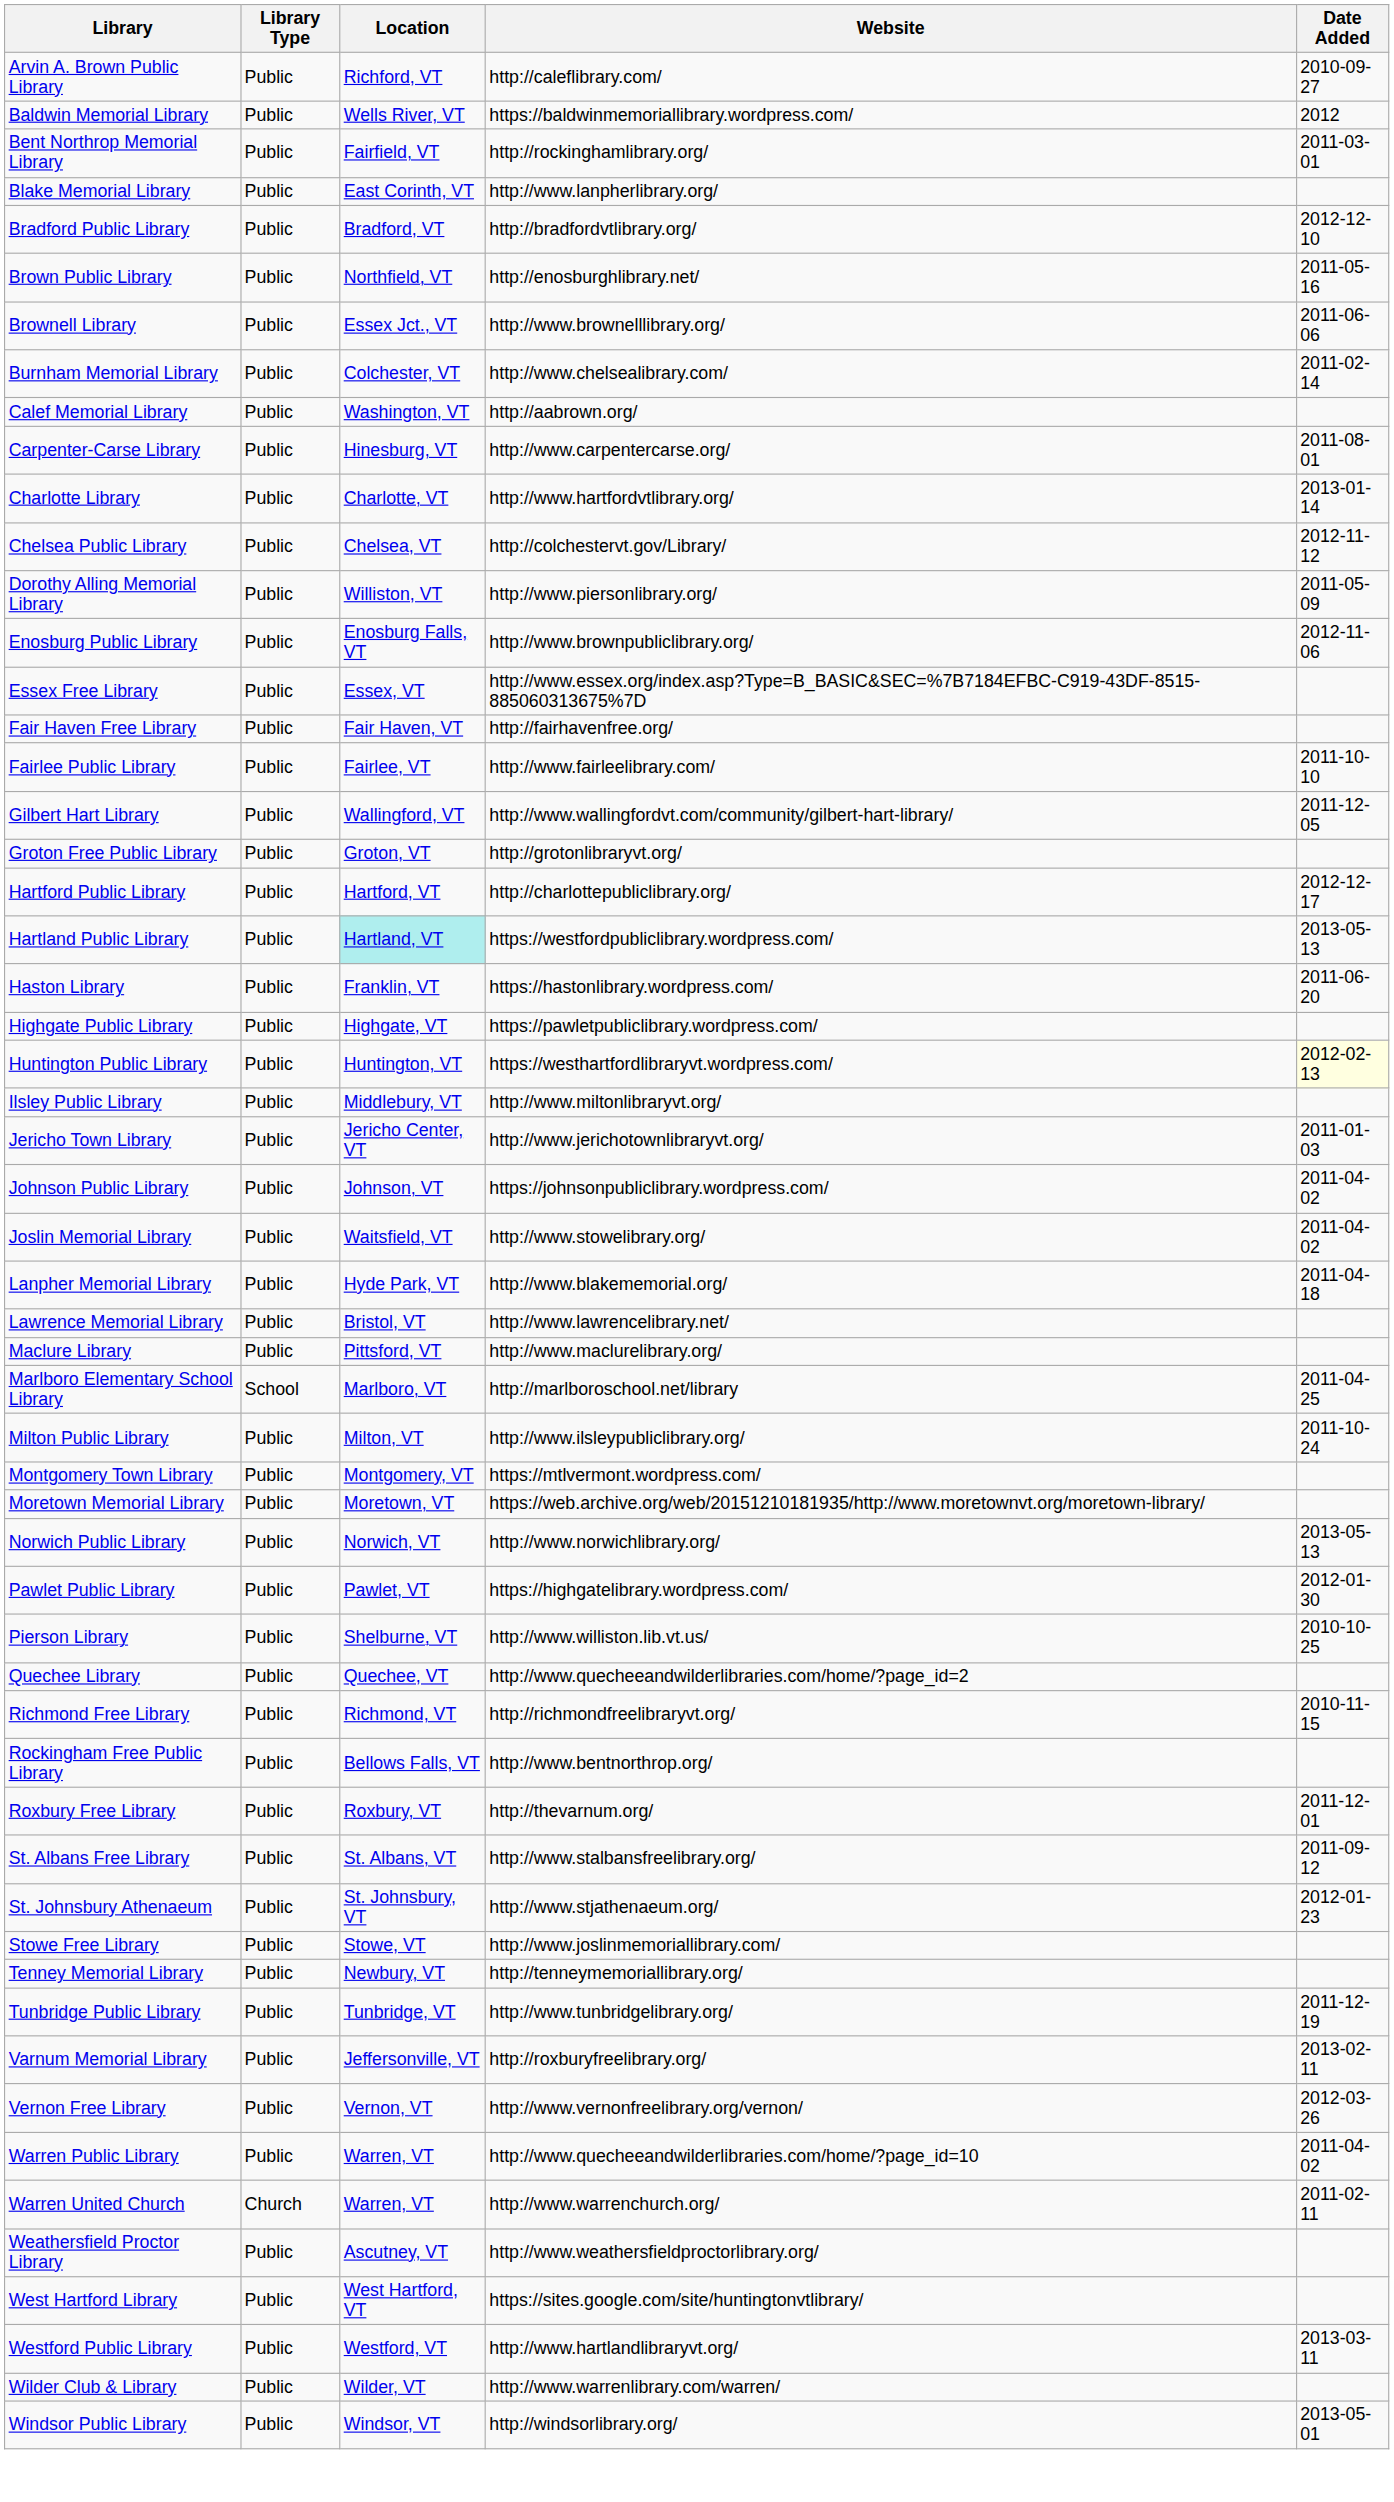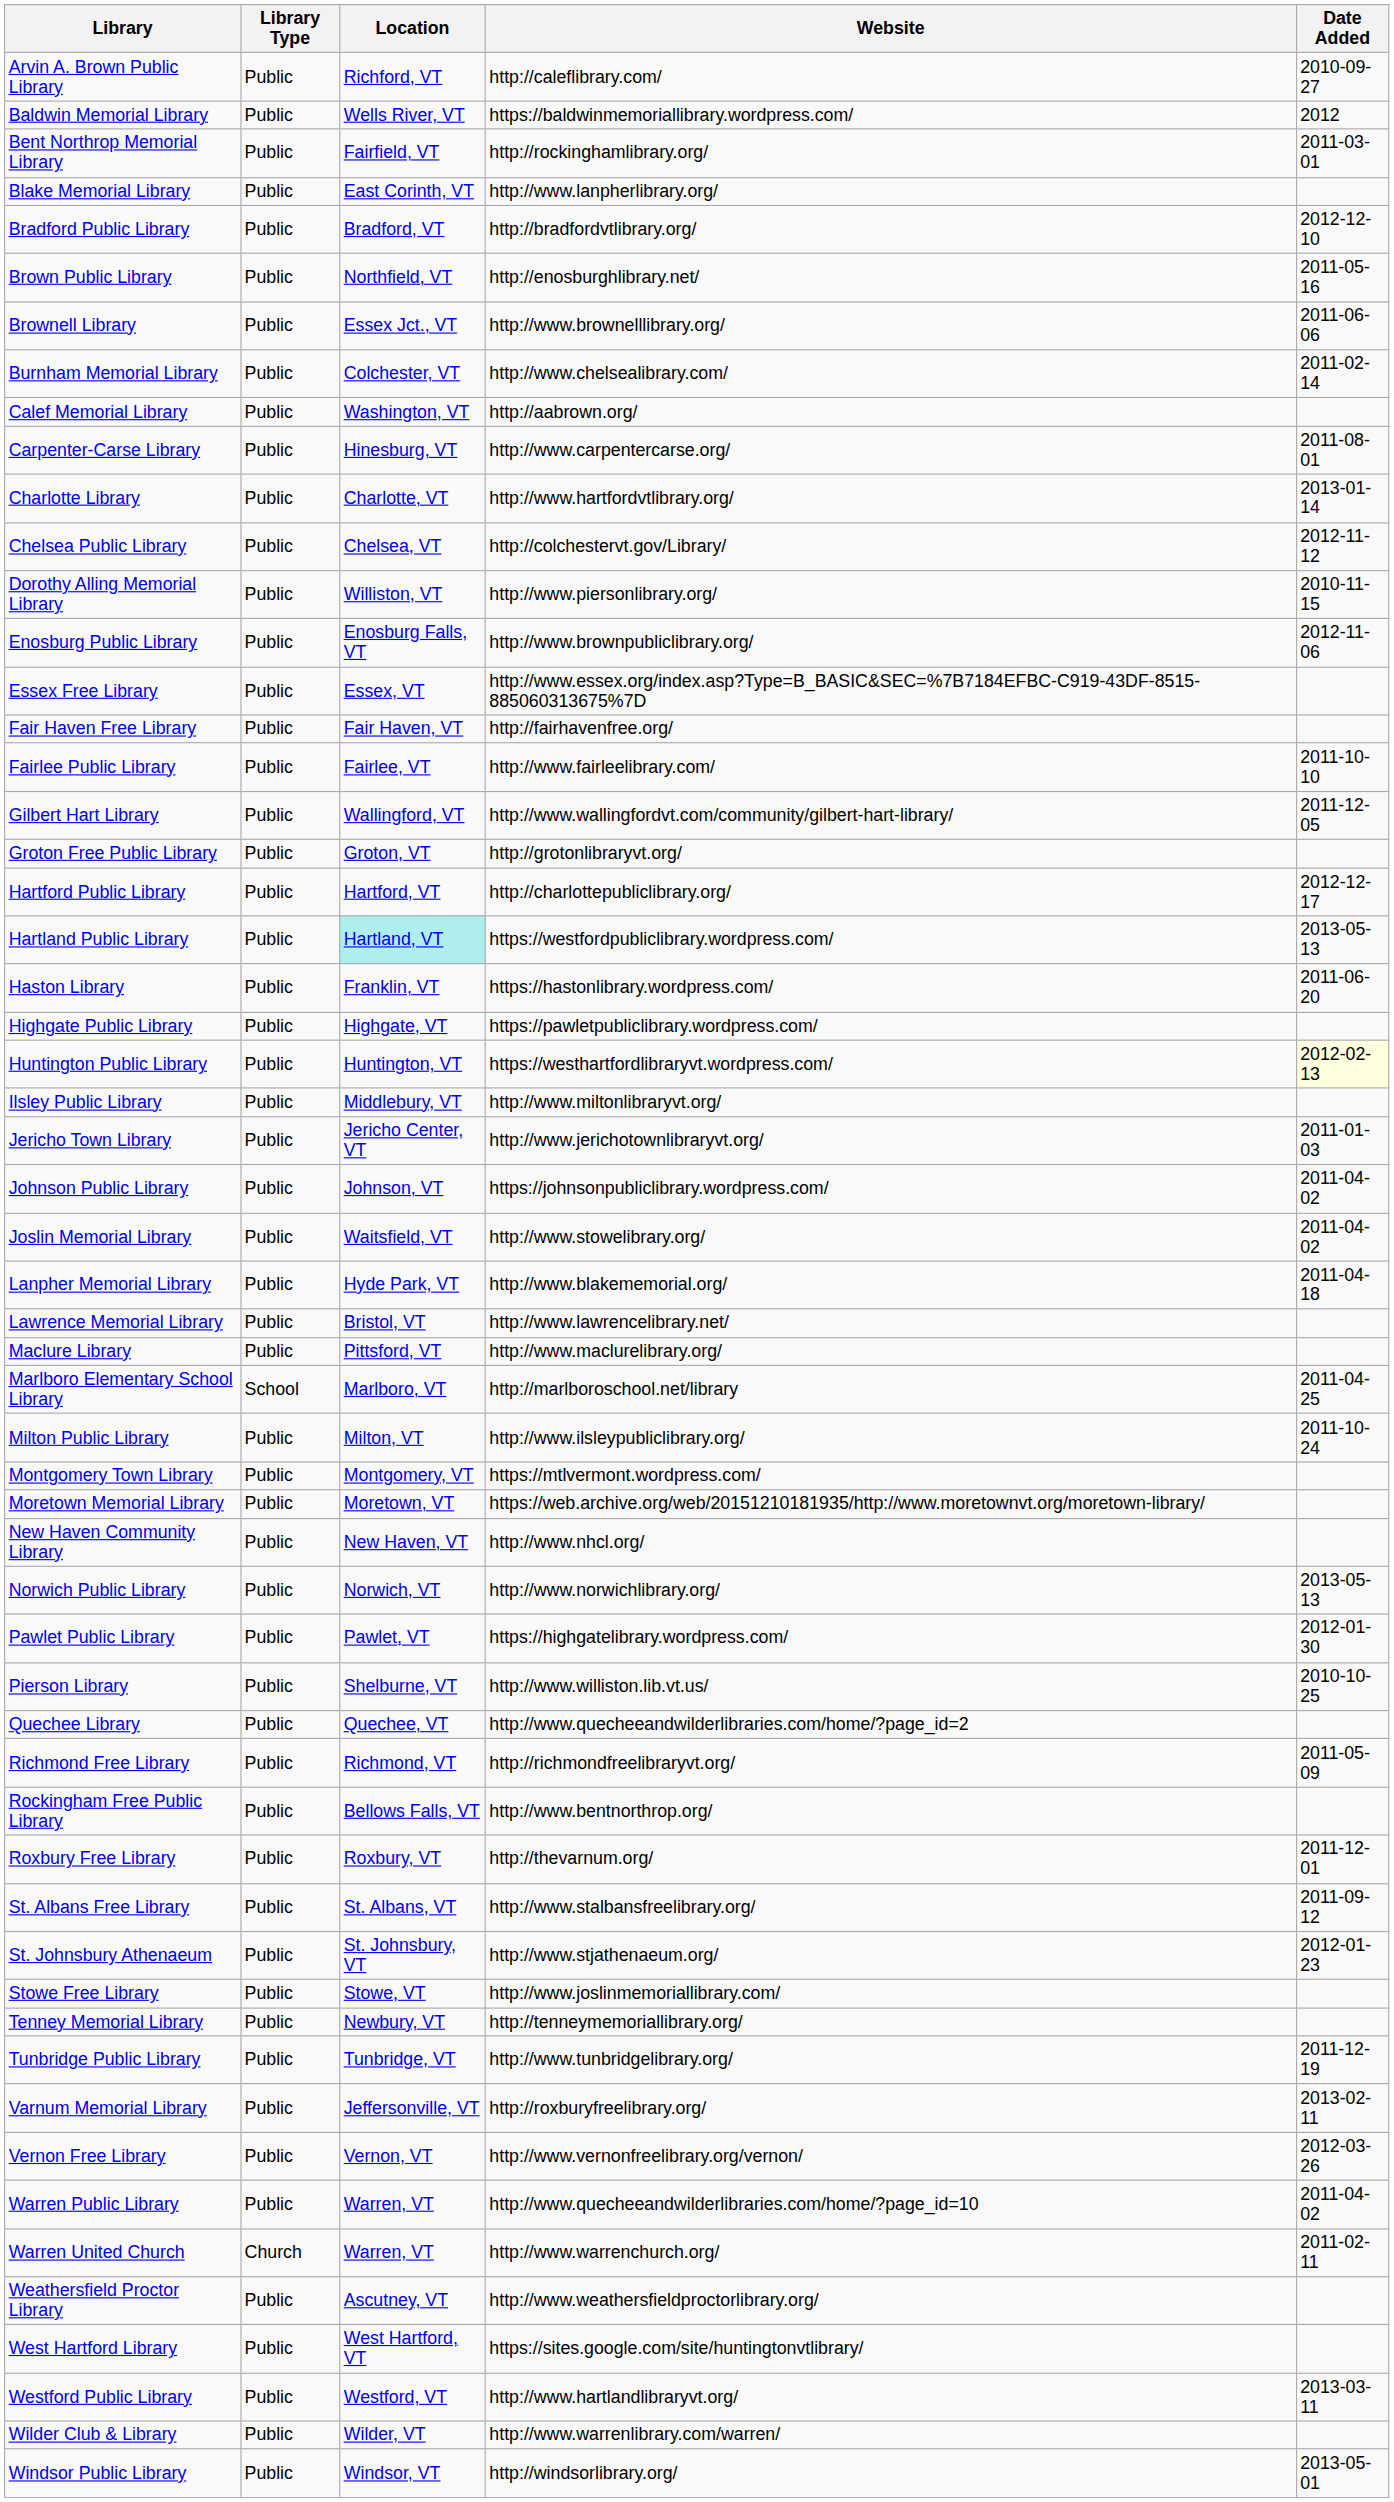Dorothy Alling Memorial Library | Date Added: 2011-05-09 -> 2010-11-15
+ row: New Haven Community Library | Public | New Haven, VT | http://www.nhcl.org/
Richmond Free Library | Date Added: 2010-11-15 -> 2011-05-09
